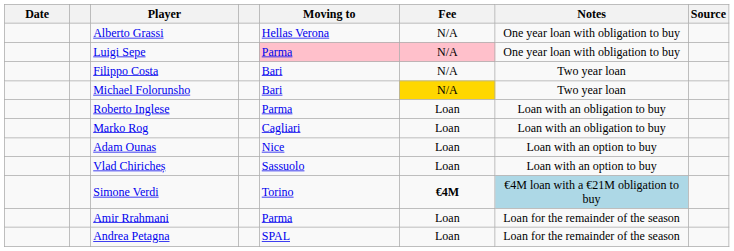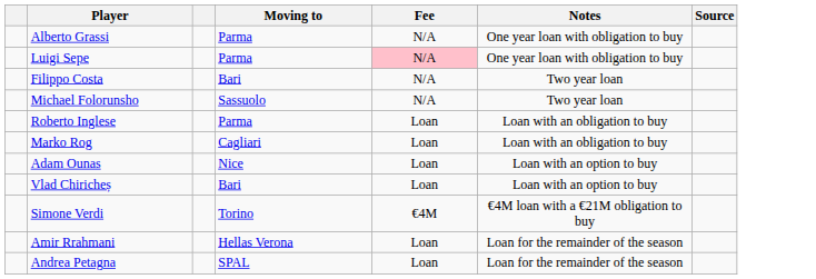- column: Date
Alberto Grassi | Moving to: Hellas Verona -> Parma
Luigi Sepe | Moving to: pink background -> no background
Michael Folorunsho | Moving to: Bari -> Sassuolo
Michael Folorunsho | Fee: gold background -> no background
Vlad Chiricheș | Moving to: Sassuolo -> Bari
Simone Verdi | Fee: bold -> normal
Simone Verdi | Notes: lightblue background -> no background
Amir Rrahmani | Moving to: Parma -> Hellas Verona
